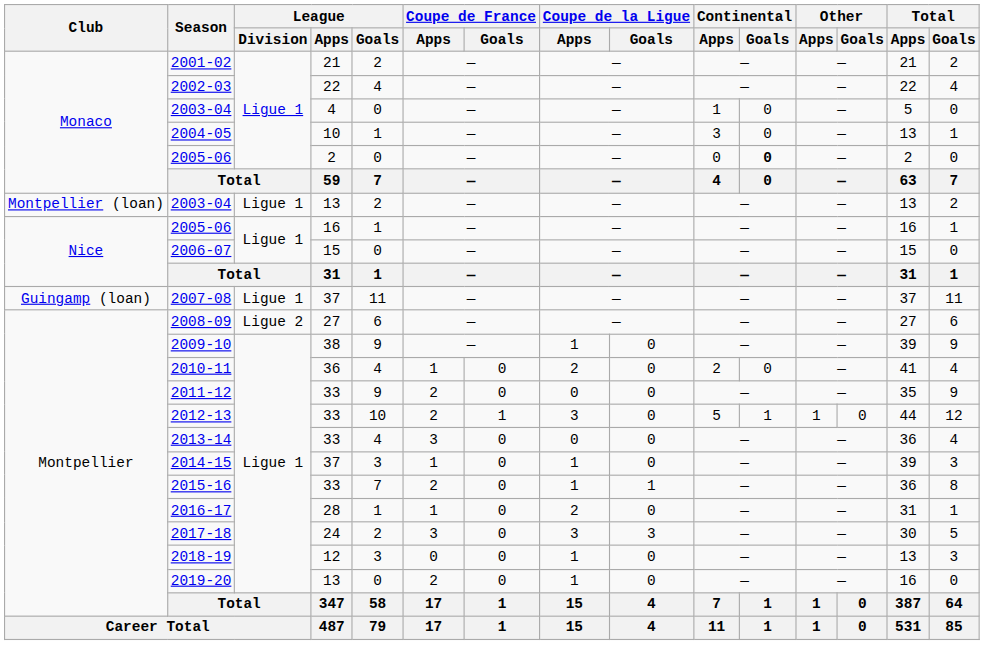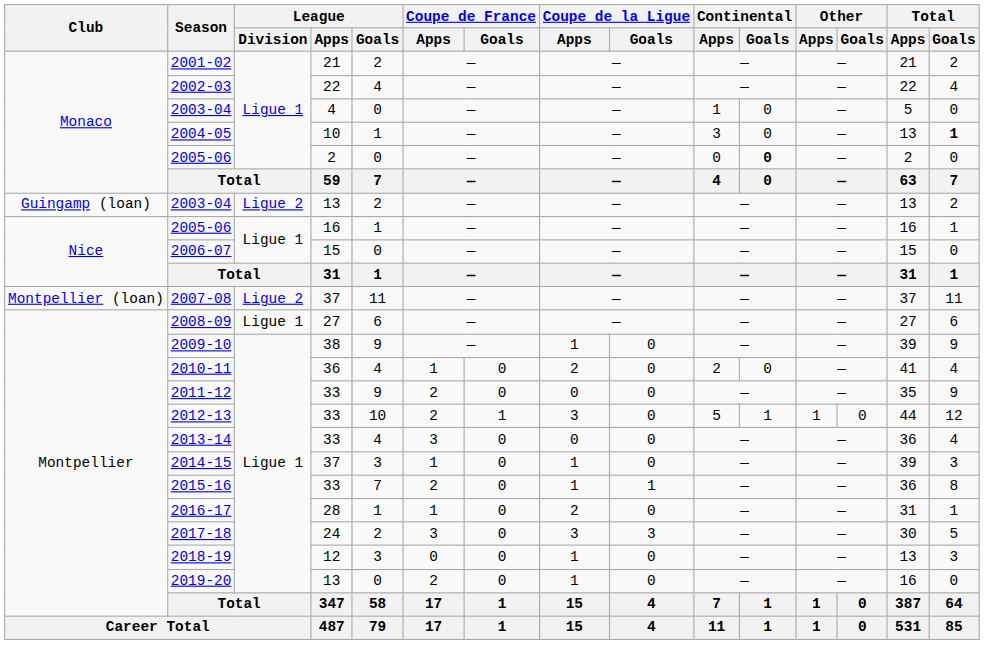2004-05 | Total / Goals: normal -> bold
2003-04 / 13 | Club: Montpellier (loan) -> Guingamp (loan)
2003-04 / 13 | League / Division: Ligue 1 -> Ligue 2
2007-08 | Club: Guingamp (loan) -> Montpellier (loan)
2007-08 | League / Division: Ligue 1 -> Ligue 2
2008-09 | League / Division: Ligue 2 -> Ligue 1
